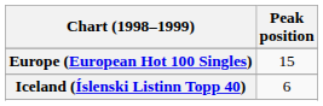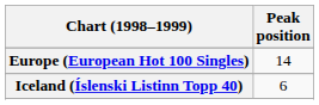Europe (European Hot 100 Singles) | Peak position: 15 -> 14
